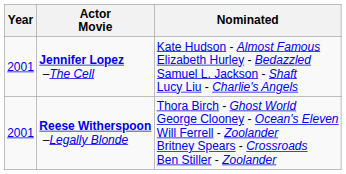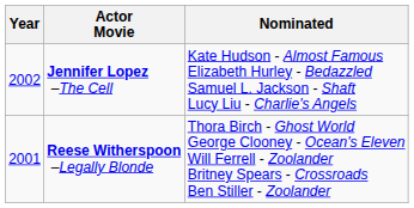Jennifer Lopez –The Cell | Year: 2001 -> 2002
